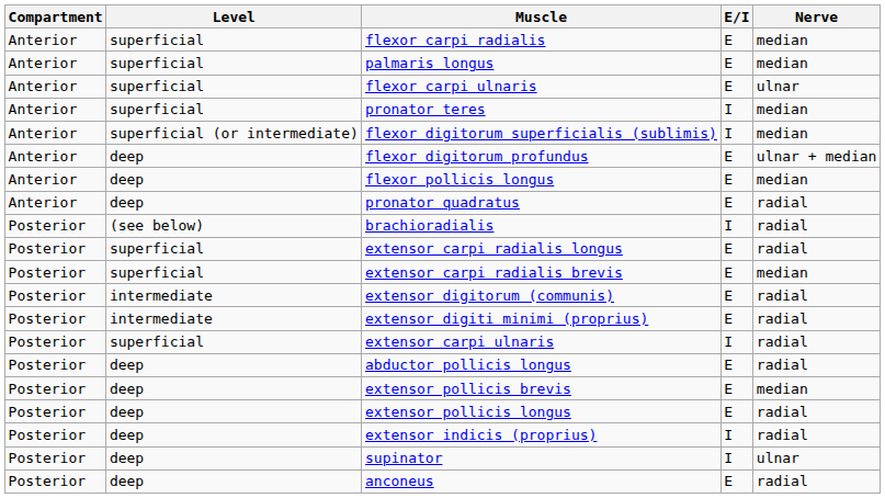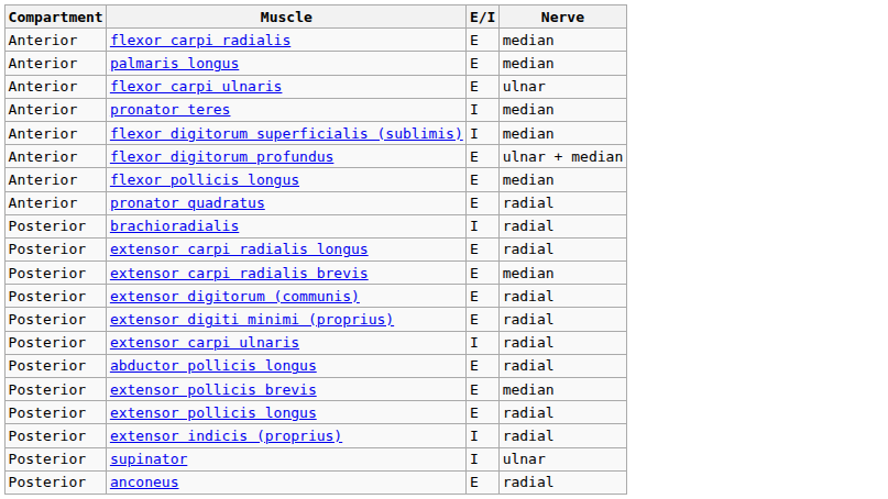- column: Level | superficial | superficial | superficial | superficial | superficial (or intermediate) | deep | deep | deep | (see below) | superficial | superficial | intermediate | intermediate | superficial | deep | deep | deep | deep | deep | deep
